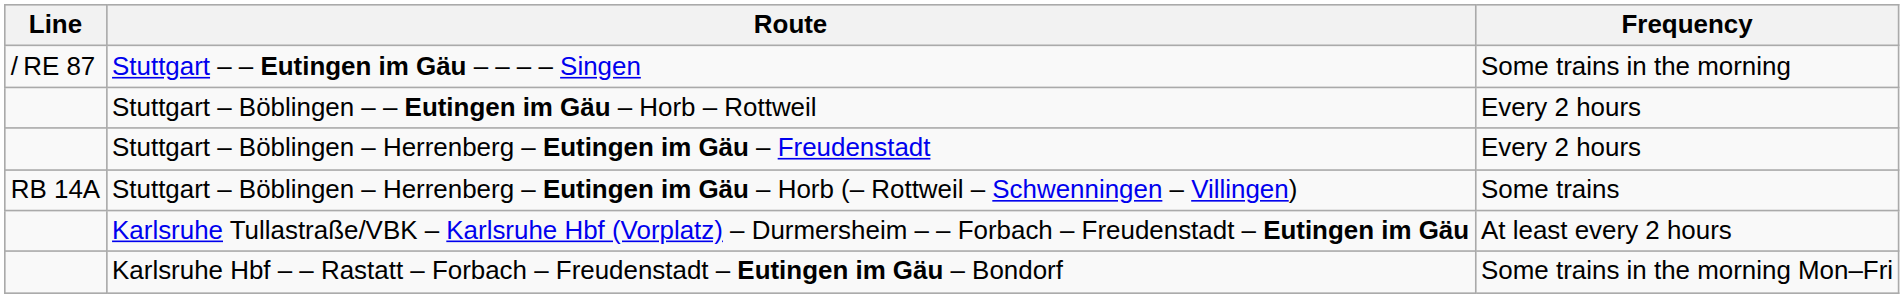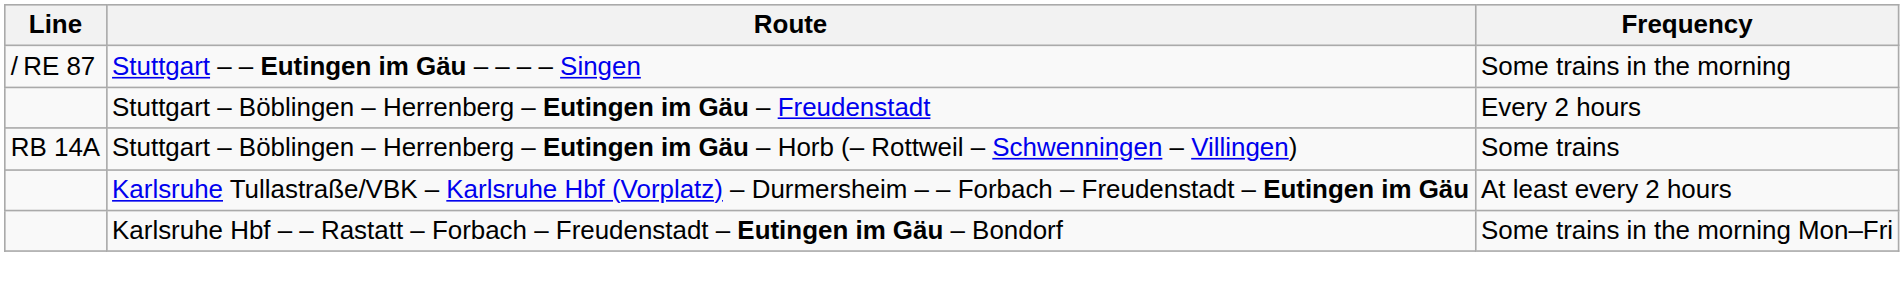- row: Stuttgart – Böblingen – – Eutingen im Gäu – Horb – Rottweil | Every 2 hours
